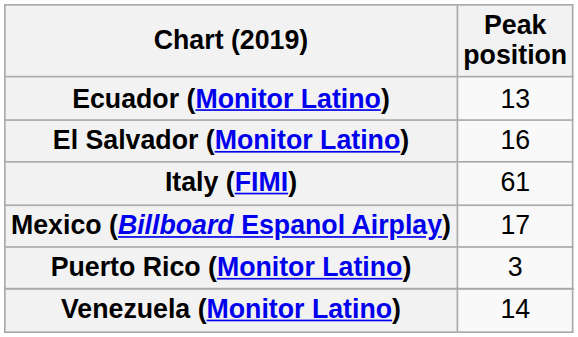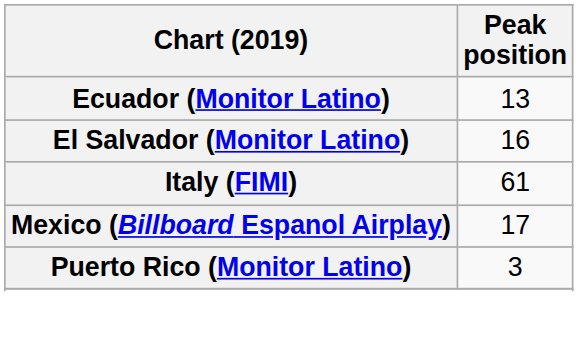- row: Venezuela (Monitor Latino) | 14
